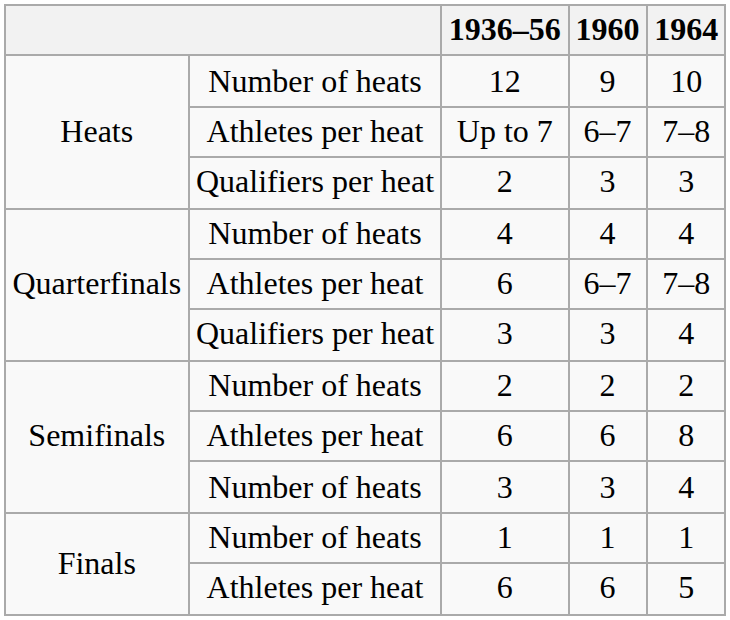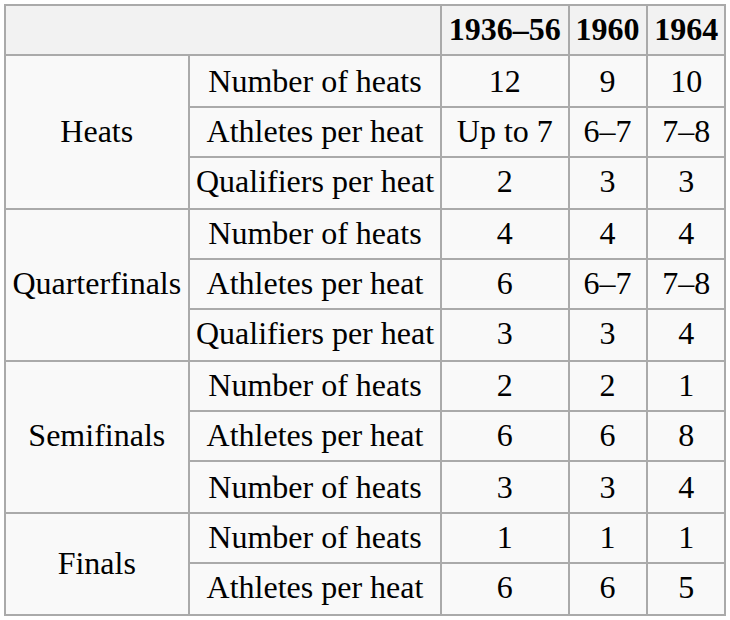Semifinals / 2 | 1964: 2 -> 1
